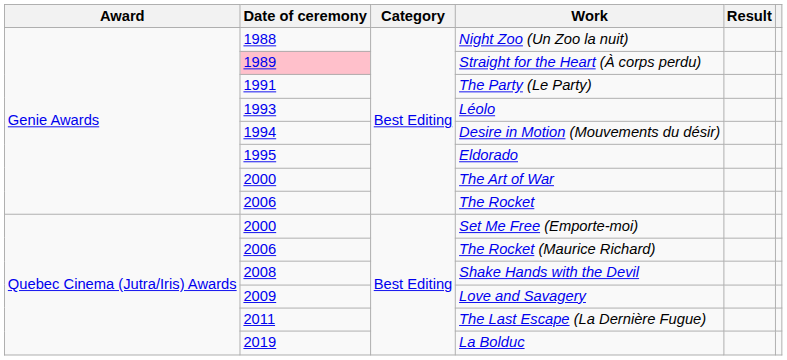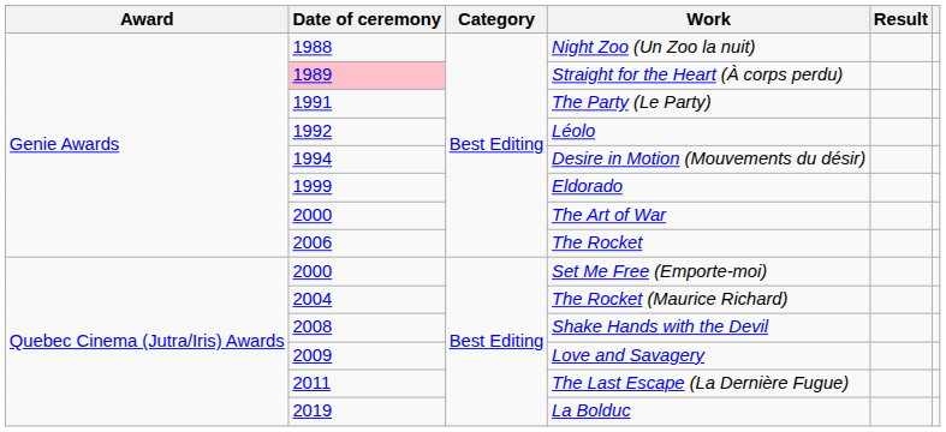Léolo | Date of ceremony: 1993 -> 1992
Eldorado | Date of ceremony: 1995 -> 1999
The Rocket (Maurice Richard) | Date of ceremony: 2006 -> 2004
